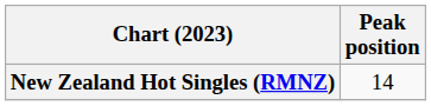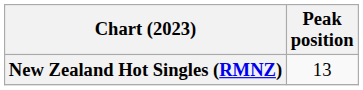New Zealand Hot Singles (RMNZ) | Peak position: 14 -> 13
